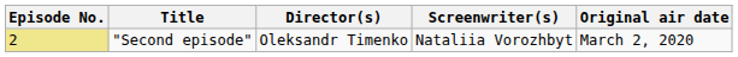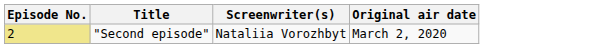- column: Director(s) | Oleksandr Timenko
